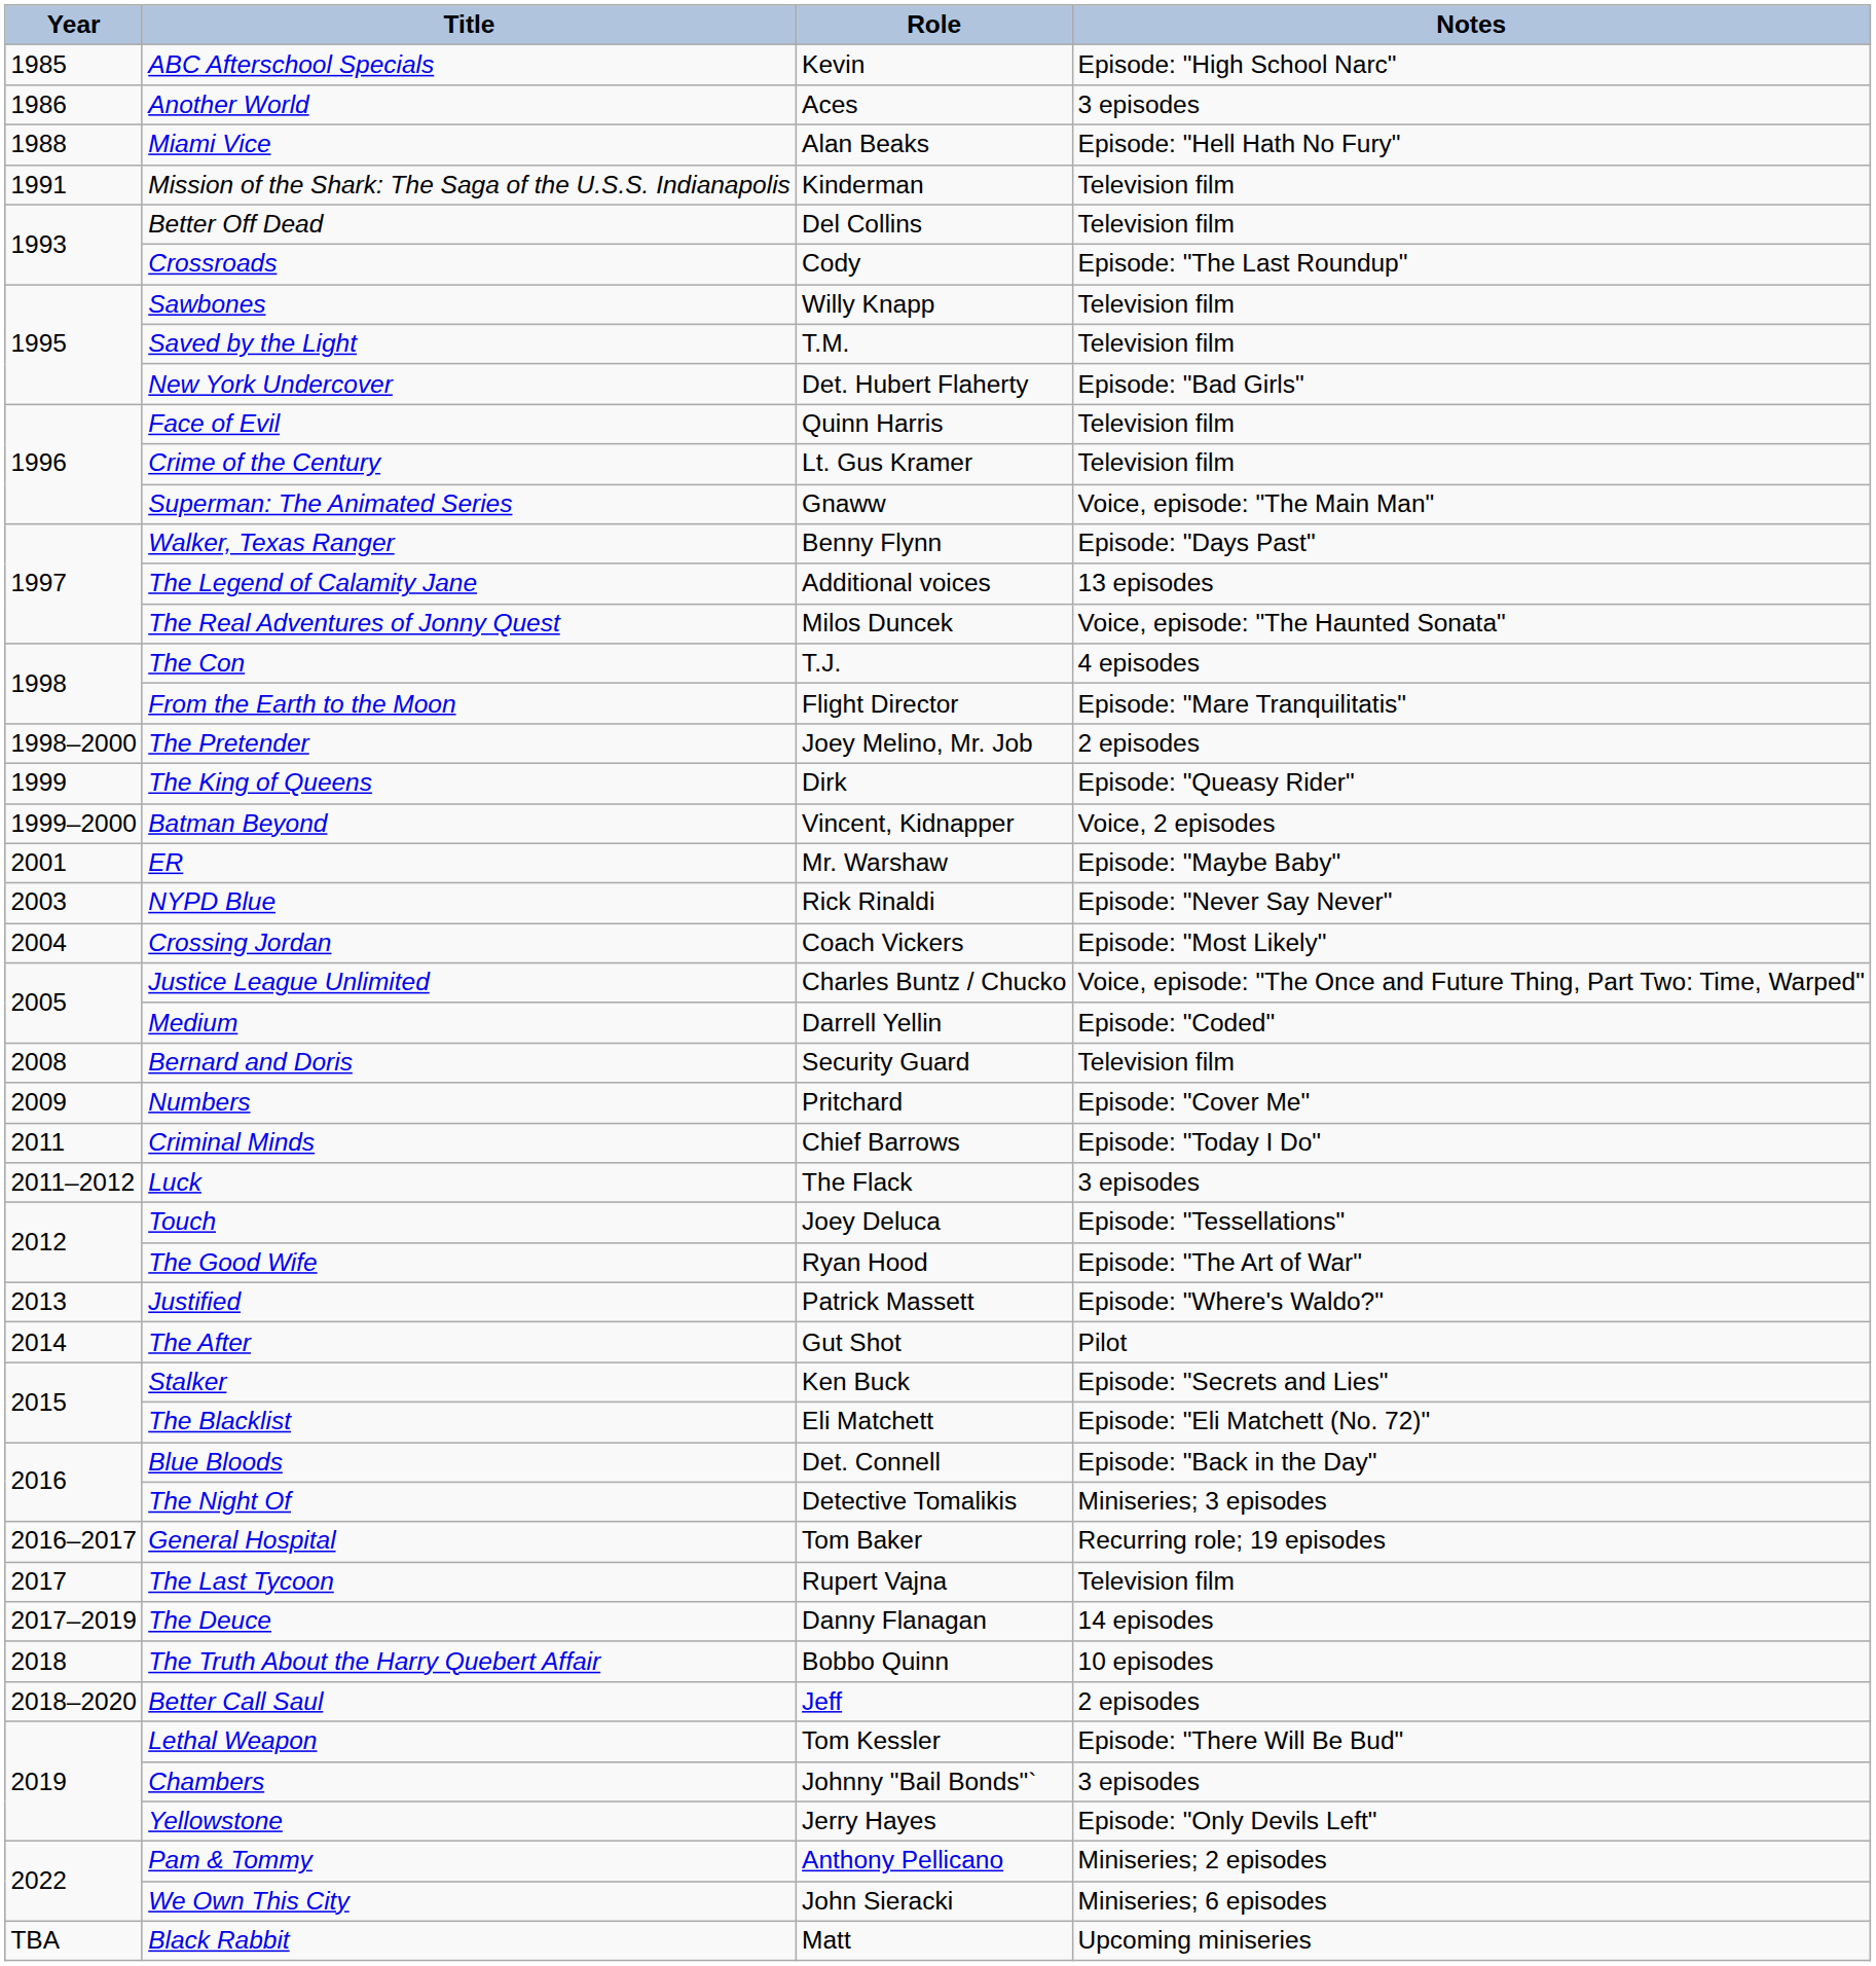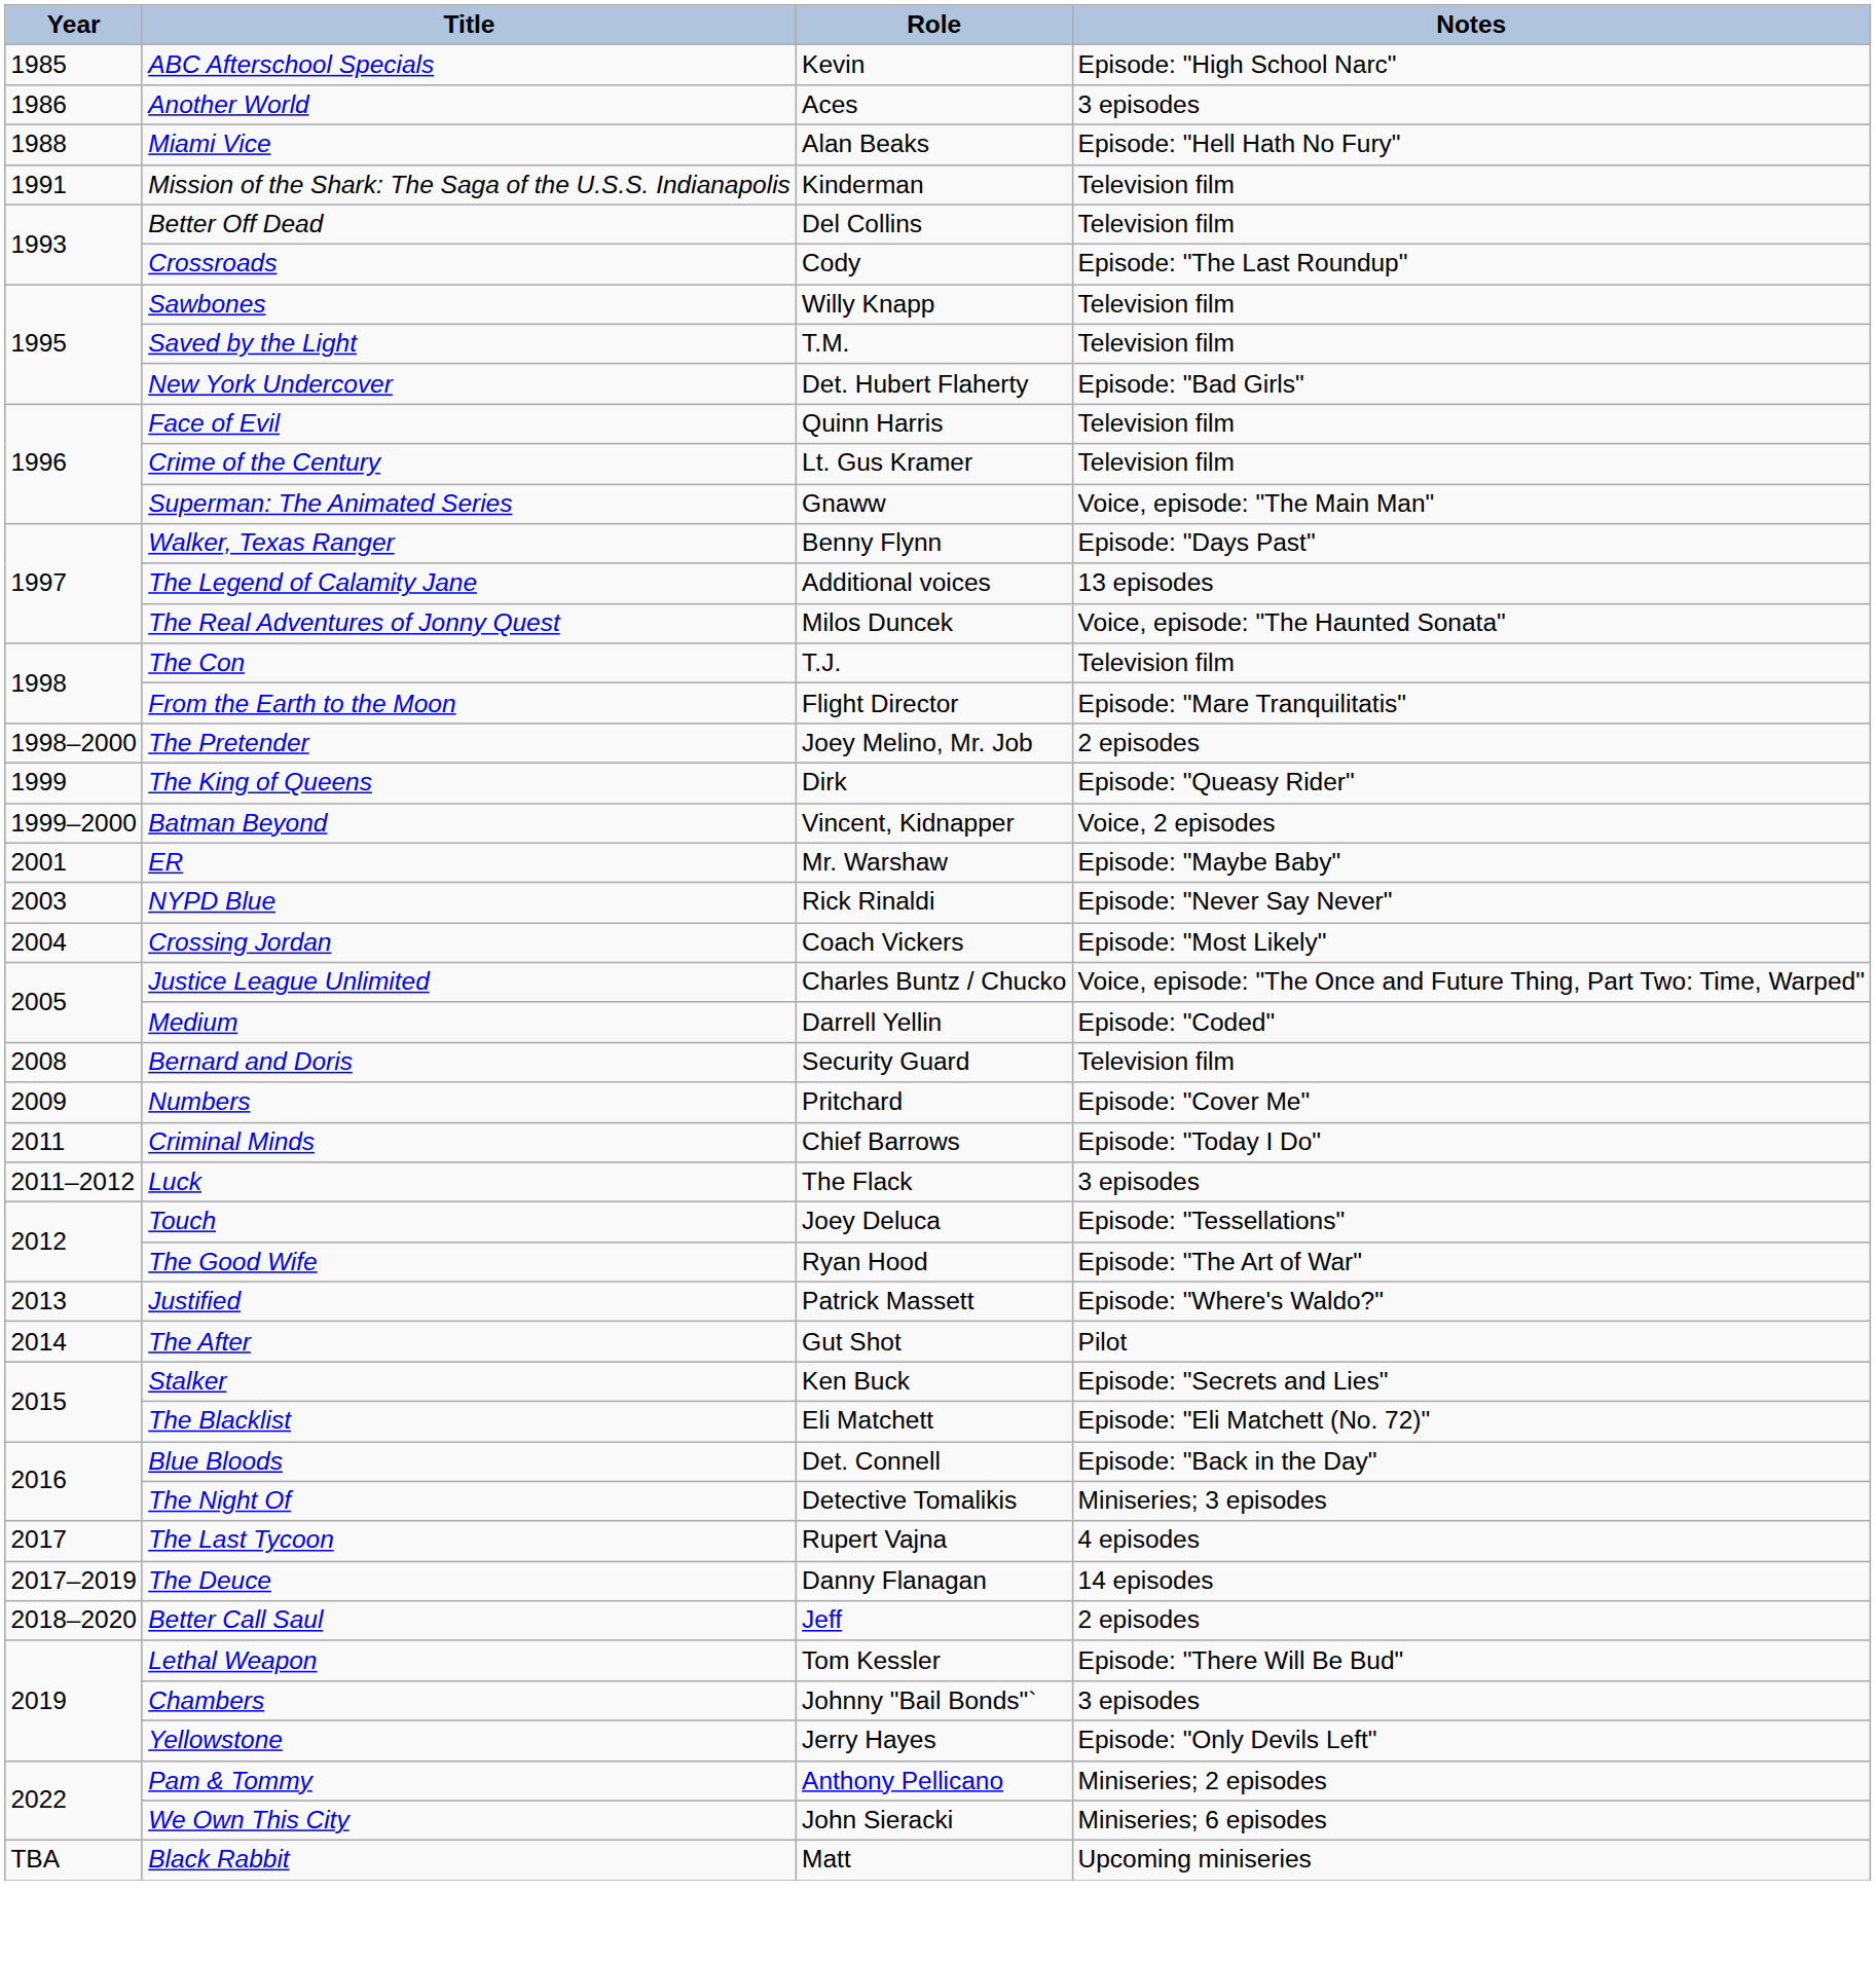The Con | Notes: 4 episodes -> Television film
- row: 2016–2017 | General Hospital | Tom Baker | Recurring role; 19 episodes
The Last Tycoon | Notes: Television film -> 4 episodes
- row: 2018 | The Truth About the Harry Quebert Affair | Bobbo Quinn | 10 episodes
